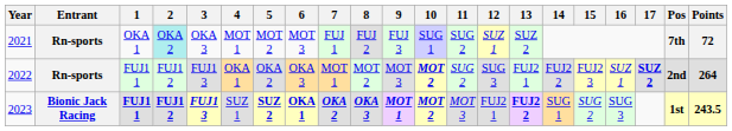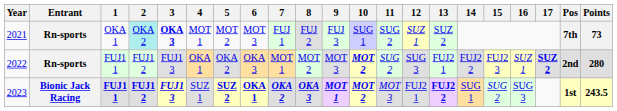2021 | 3: normal -> bold
2021 | Points: 72 -> 73
2022 | Points: 264 -> 280
